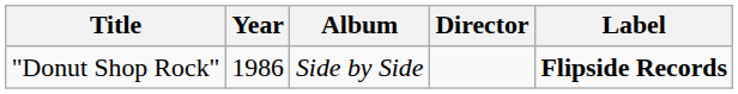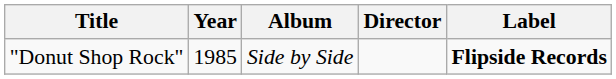"Donut Shop Rock" | Year: 1986 -> 1985
